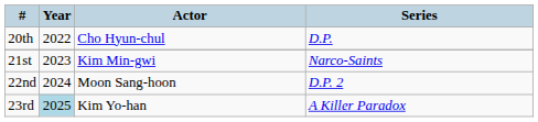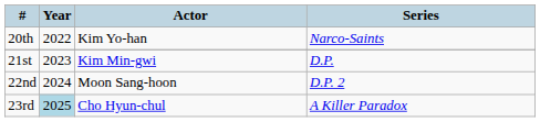20th | Actor: Cho Hyun-chul -> Kim Yo-han
20th | Series: D.P. -> Narco-Saints
21st | Series: Narco-Saints -> D.P.
23rd | Actor: Kim Yo-han -> Cho Hyun-chul
